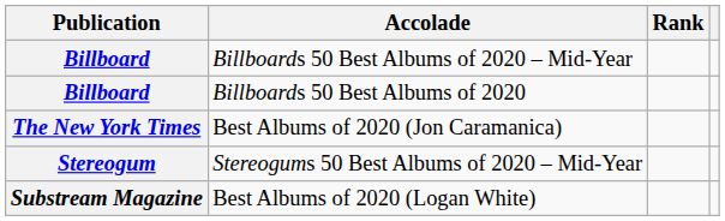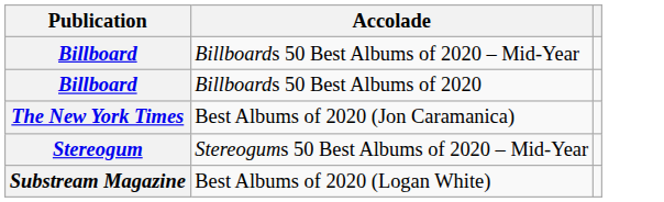- column: Rank
